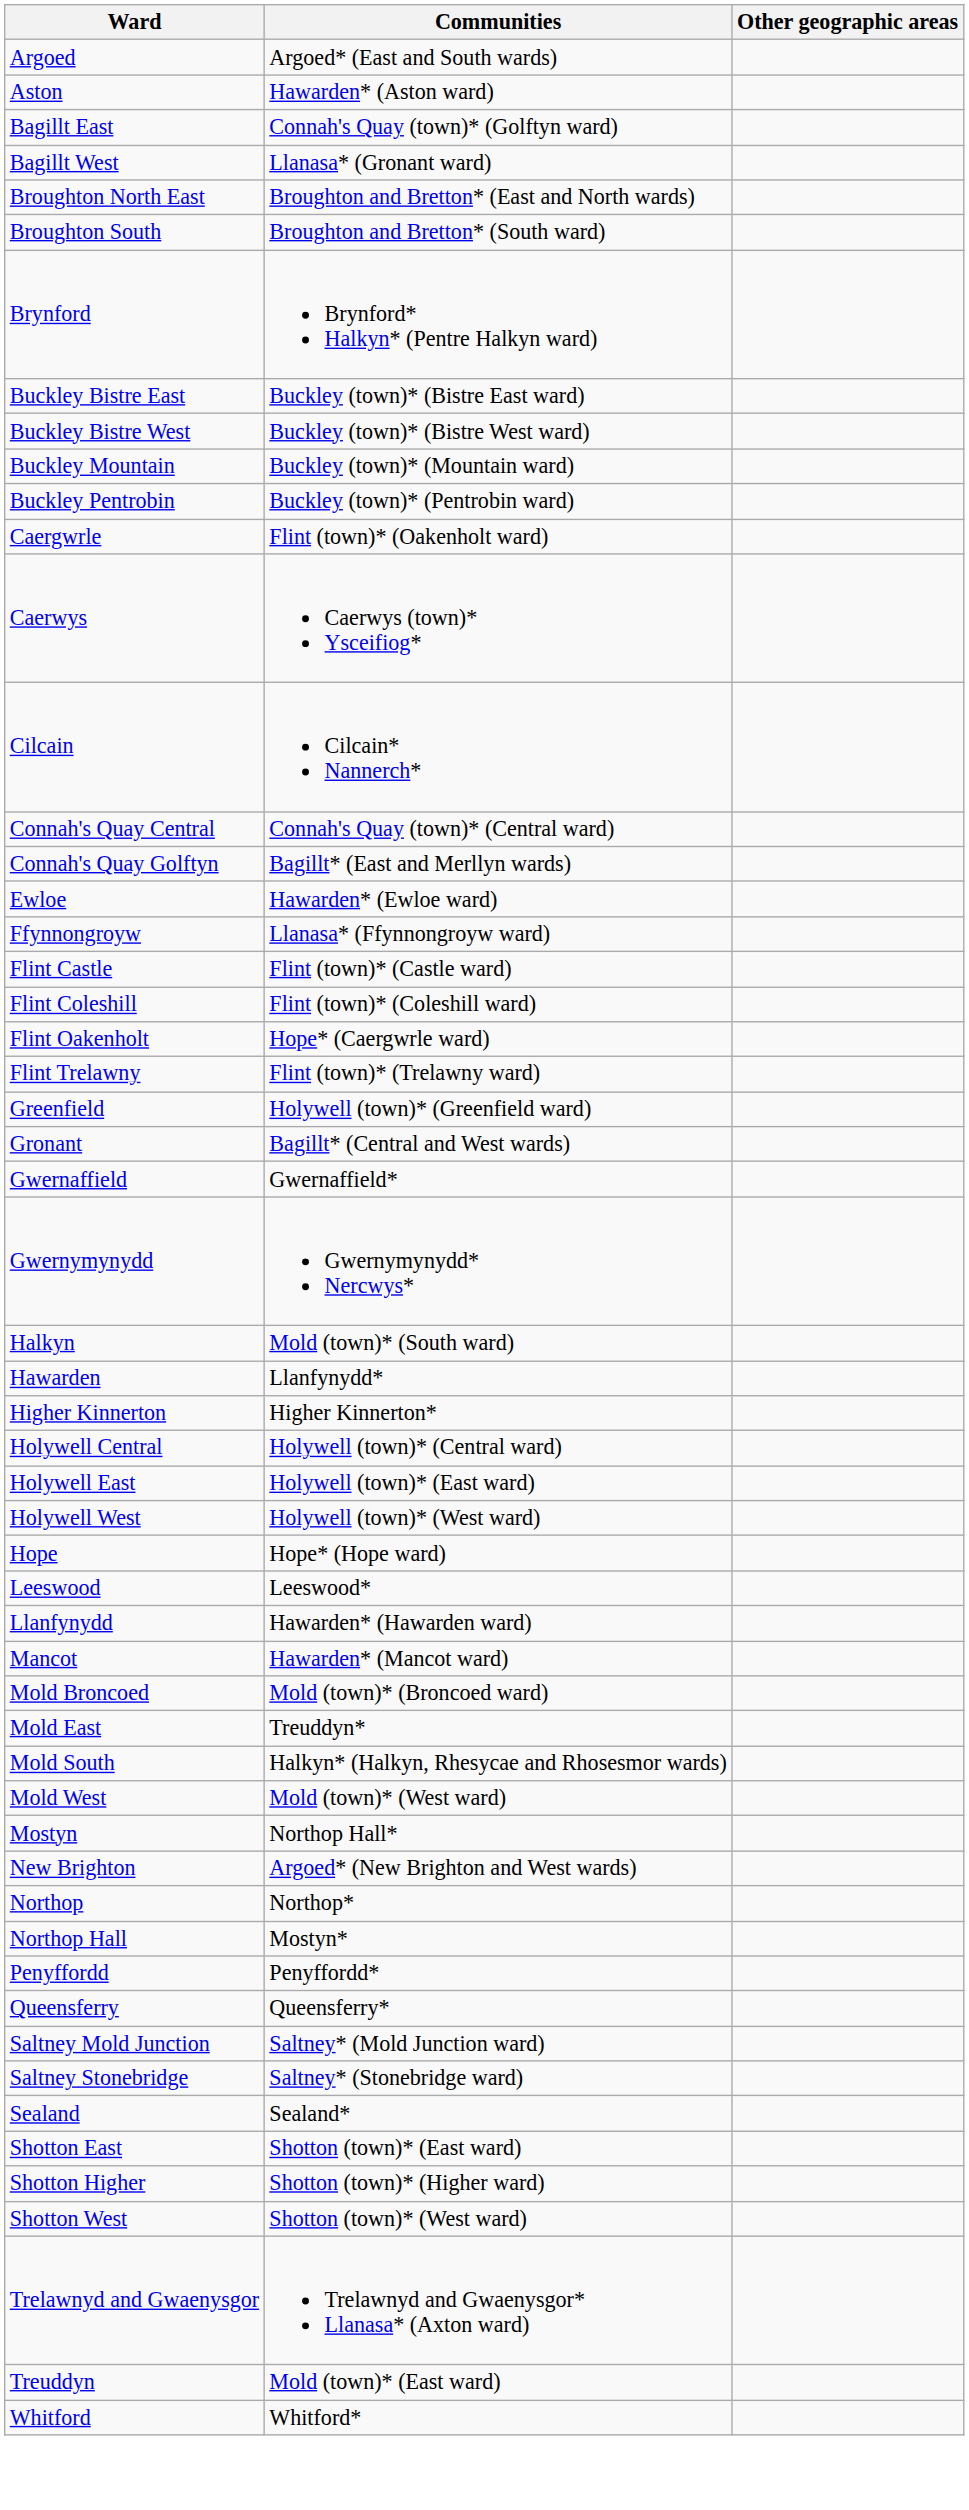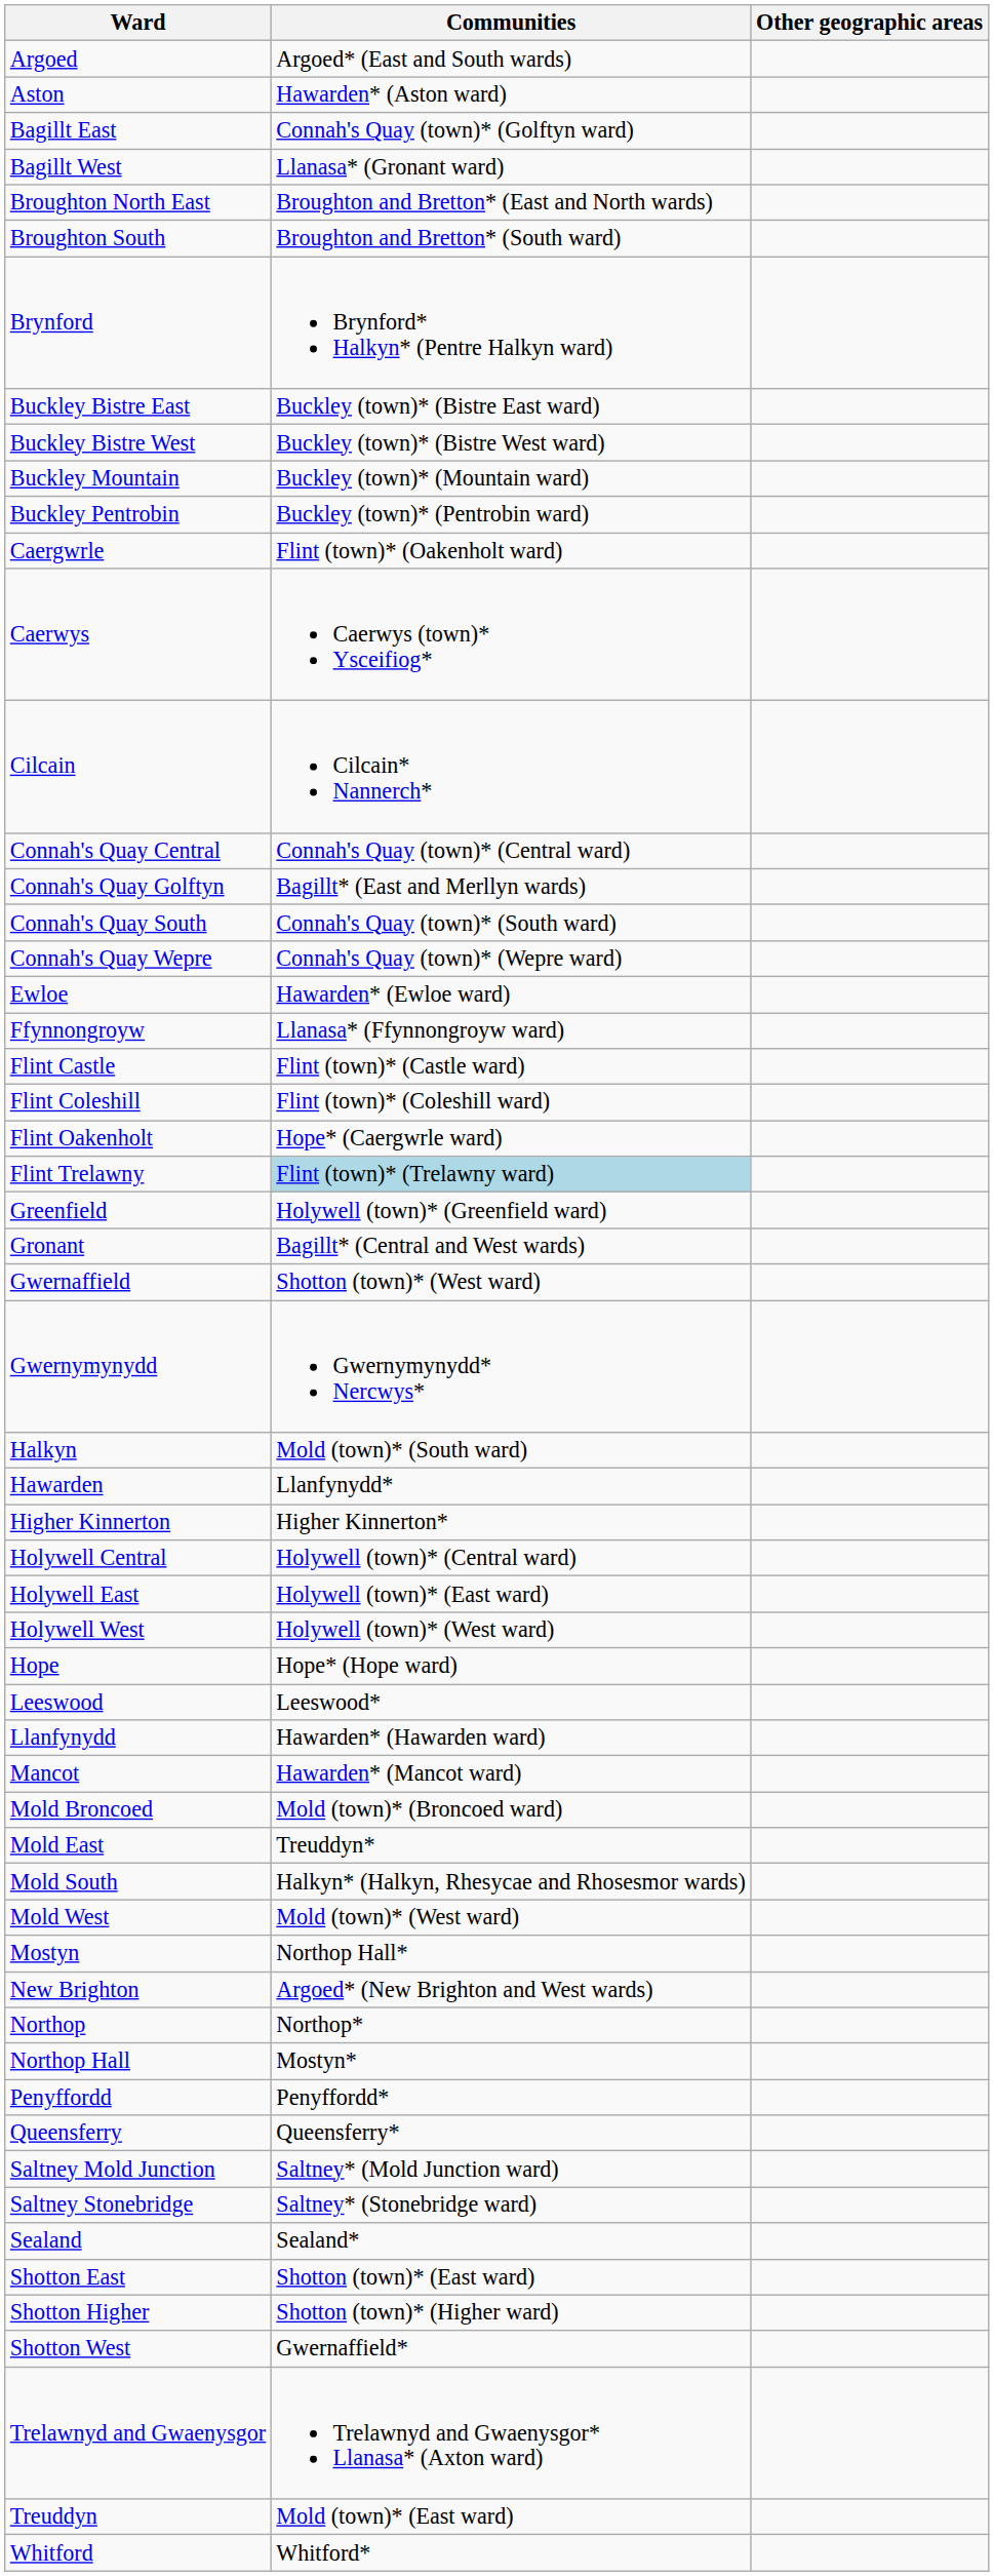+ row: Connah's Quay South | Connah's Quay (town)* (South ward)
+ row: Connah's Quay Wepre | Connah's Quay (town)* (Wepre ward)
Flint Trelawny | Communities: no background -> lightblue background
Gwernaffield | Communities: Gwernaffield* -> Shotton (town)* (West ward)
Shotton West | Communities: Shotton (town)* (West ward) -> Gwernaffield*
